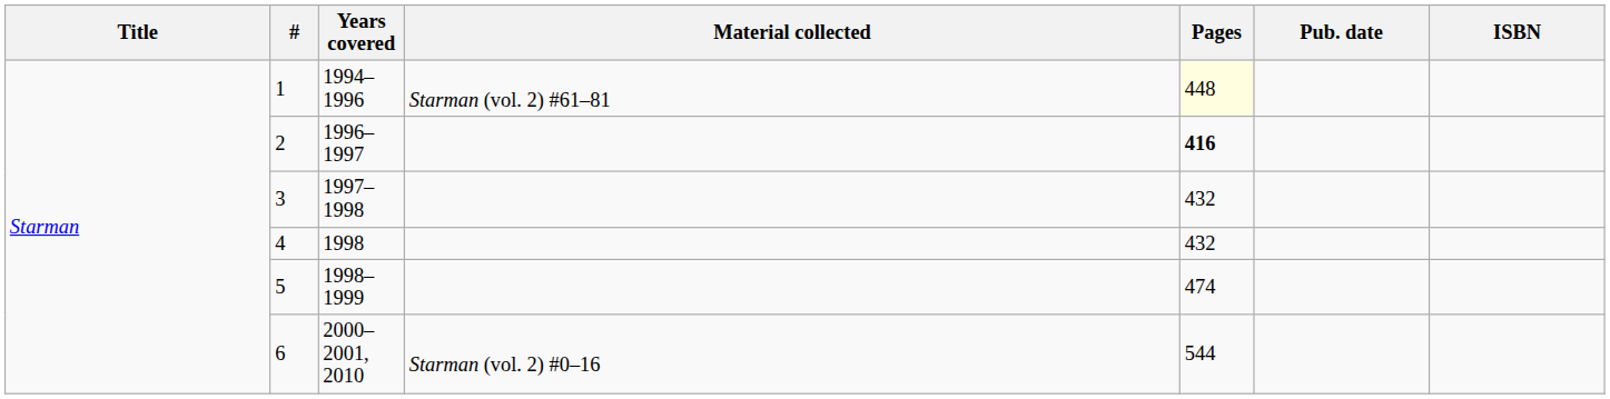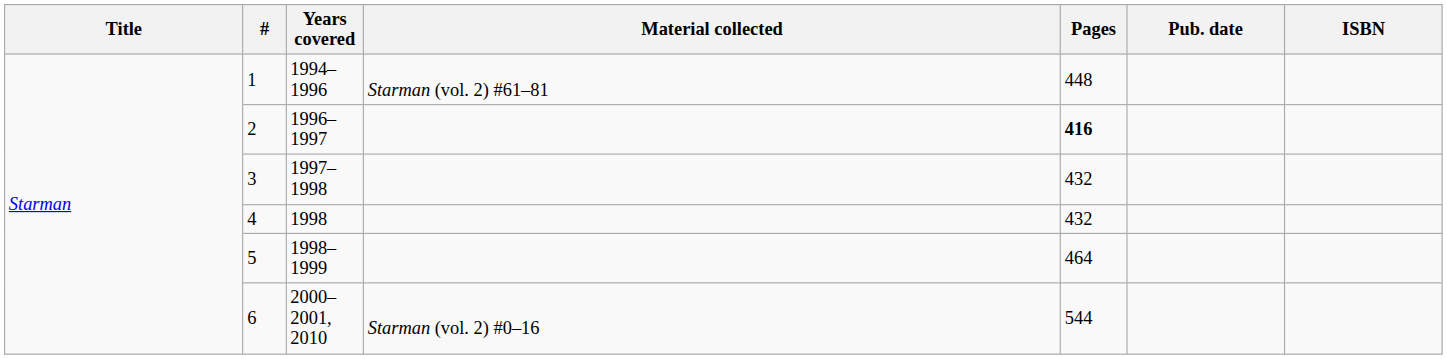1 | Pages: lightyellow background -> no background
5 | Pages: 474 -> 464
